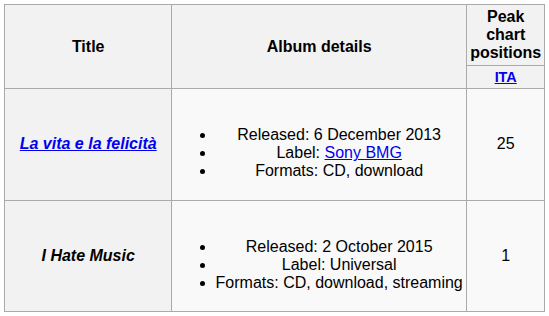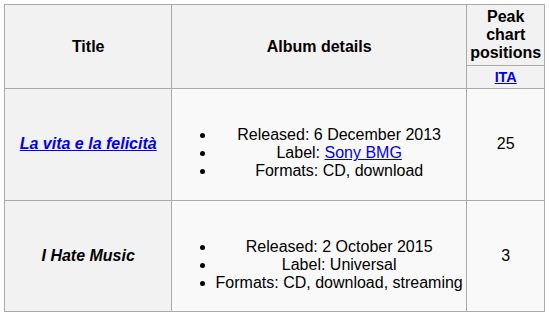I Hate Music | Peak chart positions / ITA: 1 -> 3
